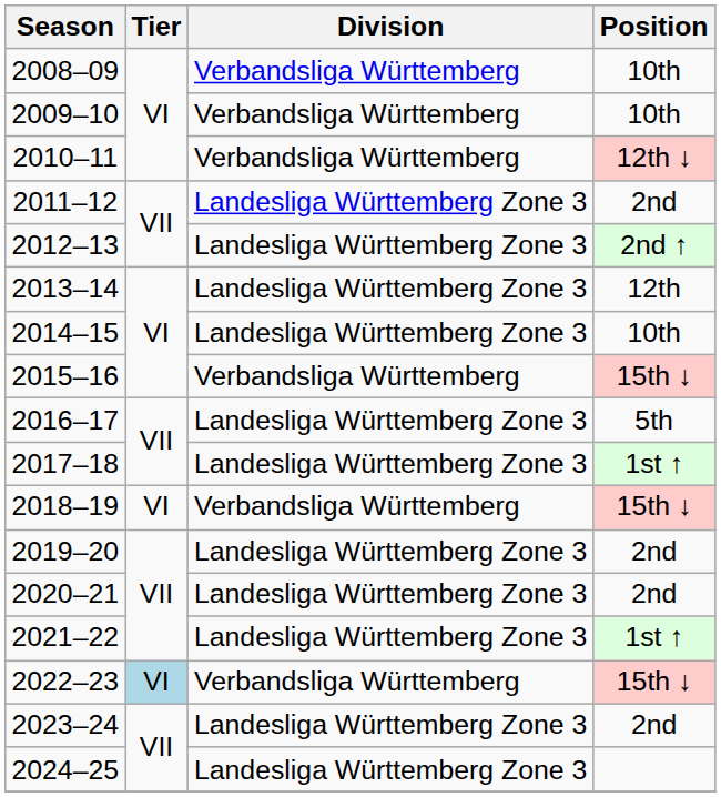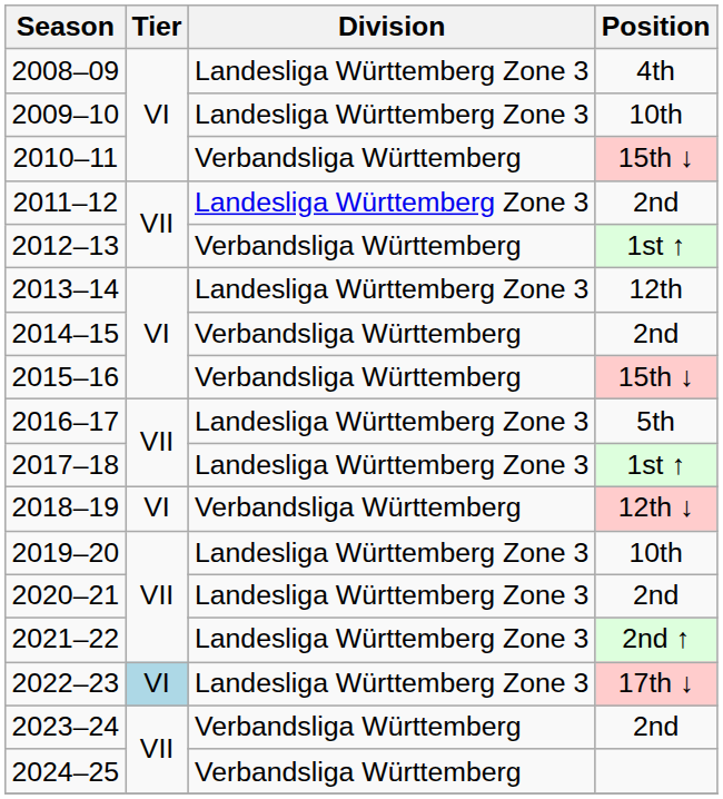2008–09 | Division: Verbandsliga Württemberg -> Landesliga Württemberg Zone 3
2008–09 | Position: 10th -> 4th
2009–10 | Division: Verbandsliga Württemberg -> Landesliga Württemberg Zone 3
2010–11 | Position: 12th ↓ -> 15th ↓
2012–13 | Division: Landesliga Württemberg Zone 3 -> Verbandsliga Württemberg
2012–13 | Position: 2nd ↑ -> 1st ↑
2014–15 | Division: Landesliga Württemberg Zone 3 -> Verbandsliga Württemberg
2014–15 | Position: 10th -> 2nd
2018–19 | Position: 15th ↓ -> 12th ↓
2019–20 | Position: 2nd -> 10th
2021–22 | Position: 1st ↑ -> 2nd ↑
2022–23 | Division: Verbandsliga Württemberg -> Landesliga Württemberg Zone 3
2022–23 | Position: 15th ↓ -> 17th ↓
2023–24 | Division: Landesliga Württemberg Zone 3 -> Verbandsliga Württemberg
2024–25 | Division: Landesliga Württemberg Zone 3 -> Verbandsliga Württemberg
